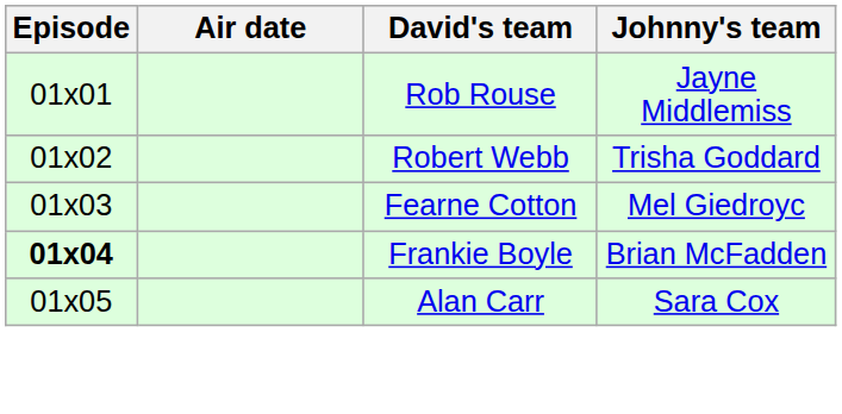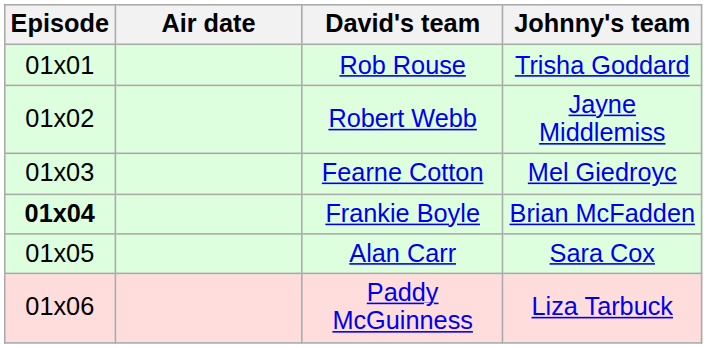Rob Rouse | Johnny's team: Jayne Middlemiss -> Trisha Goddard
Robert Webb | Johnny's team: Trisha Goddard -> Jayne Middlemiss
+ row: 01x06 | Paddy McGuinness | Liza Tarbuck
